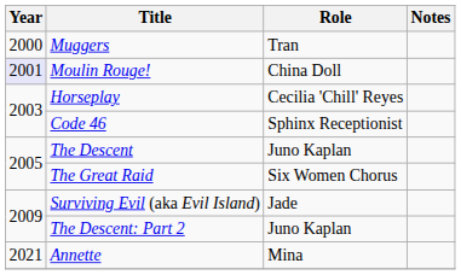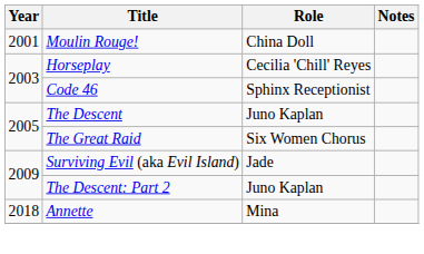- row: 2000 | Muggers | Tran
Moulin Rouge! | Year: lavender background -> no background
Annette | Year: 2021 -> 2018
